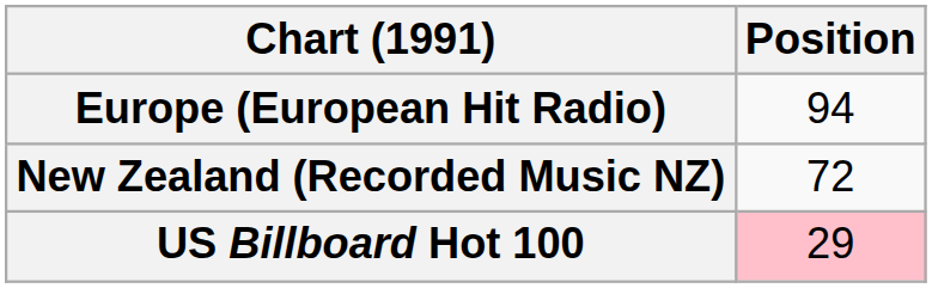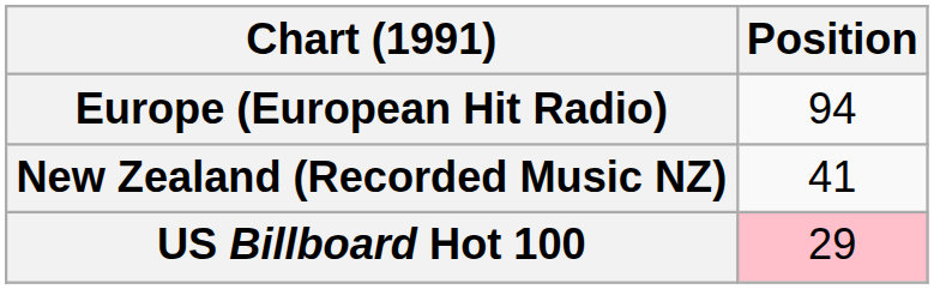New Zealand (Recorded Music NZ) | Position: 72 -> 41
